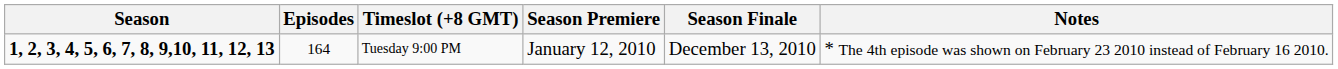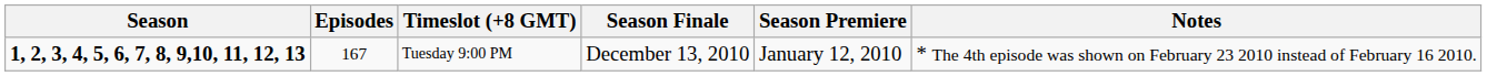columns swapped: Season Premiere <-> Season Finale
Tuesday 9:00 PM | Episodes: 164 -> 167
